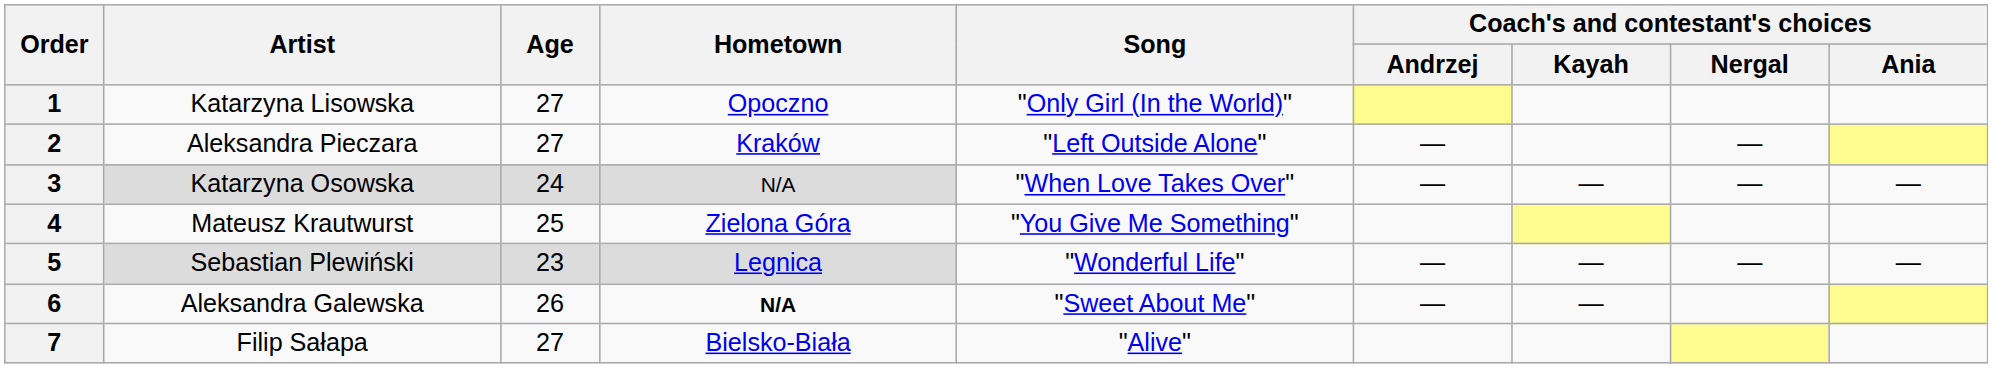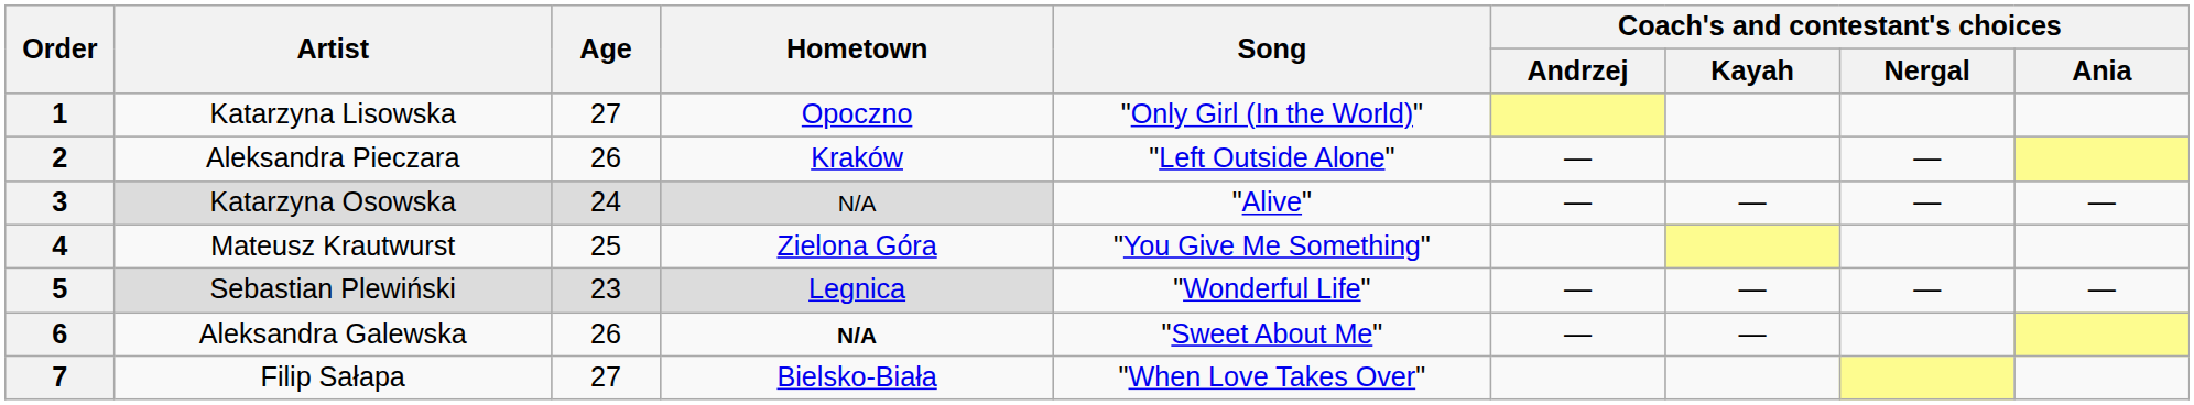2 | Age: 27 -> 26
3 | Song: "When Love Takes Over" -> "Alive"
7 | Song: "Alive" -> "When Love Takes Over"
